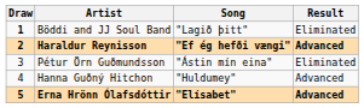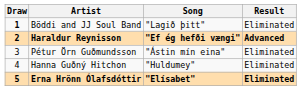Hanna Guðný Hitchon | Result: Advanced -> Eliminated
Erna Hrönn Ólafsdóttir | Result: Advanced -> Eliminated
